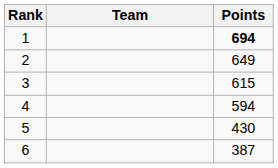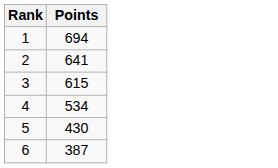- column: Team
1 | Points: bold -> normal
2 | Points: 649 -> 641
4 | Points: 594 -> 534
